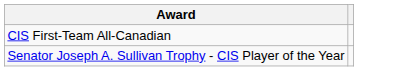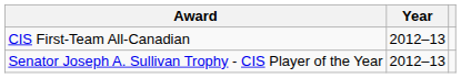+ column: Year | 2012–13 | 2012–13
